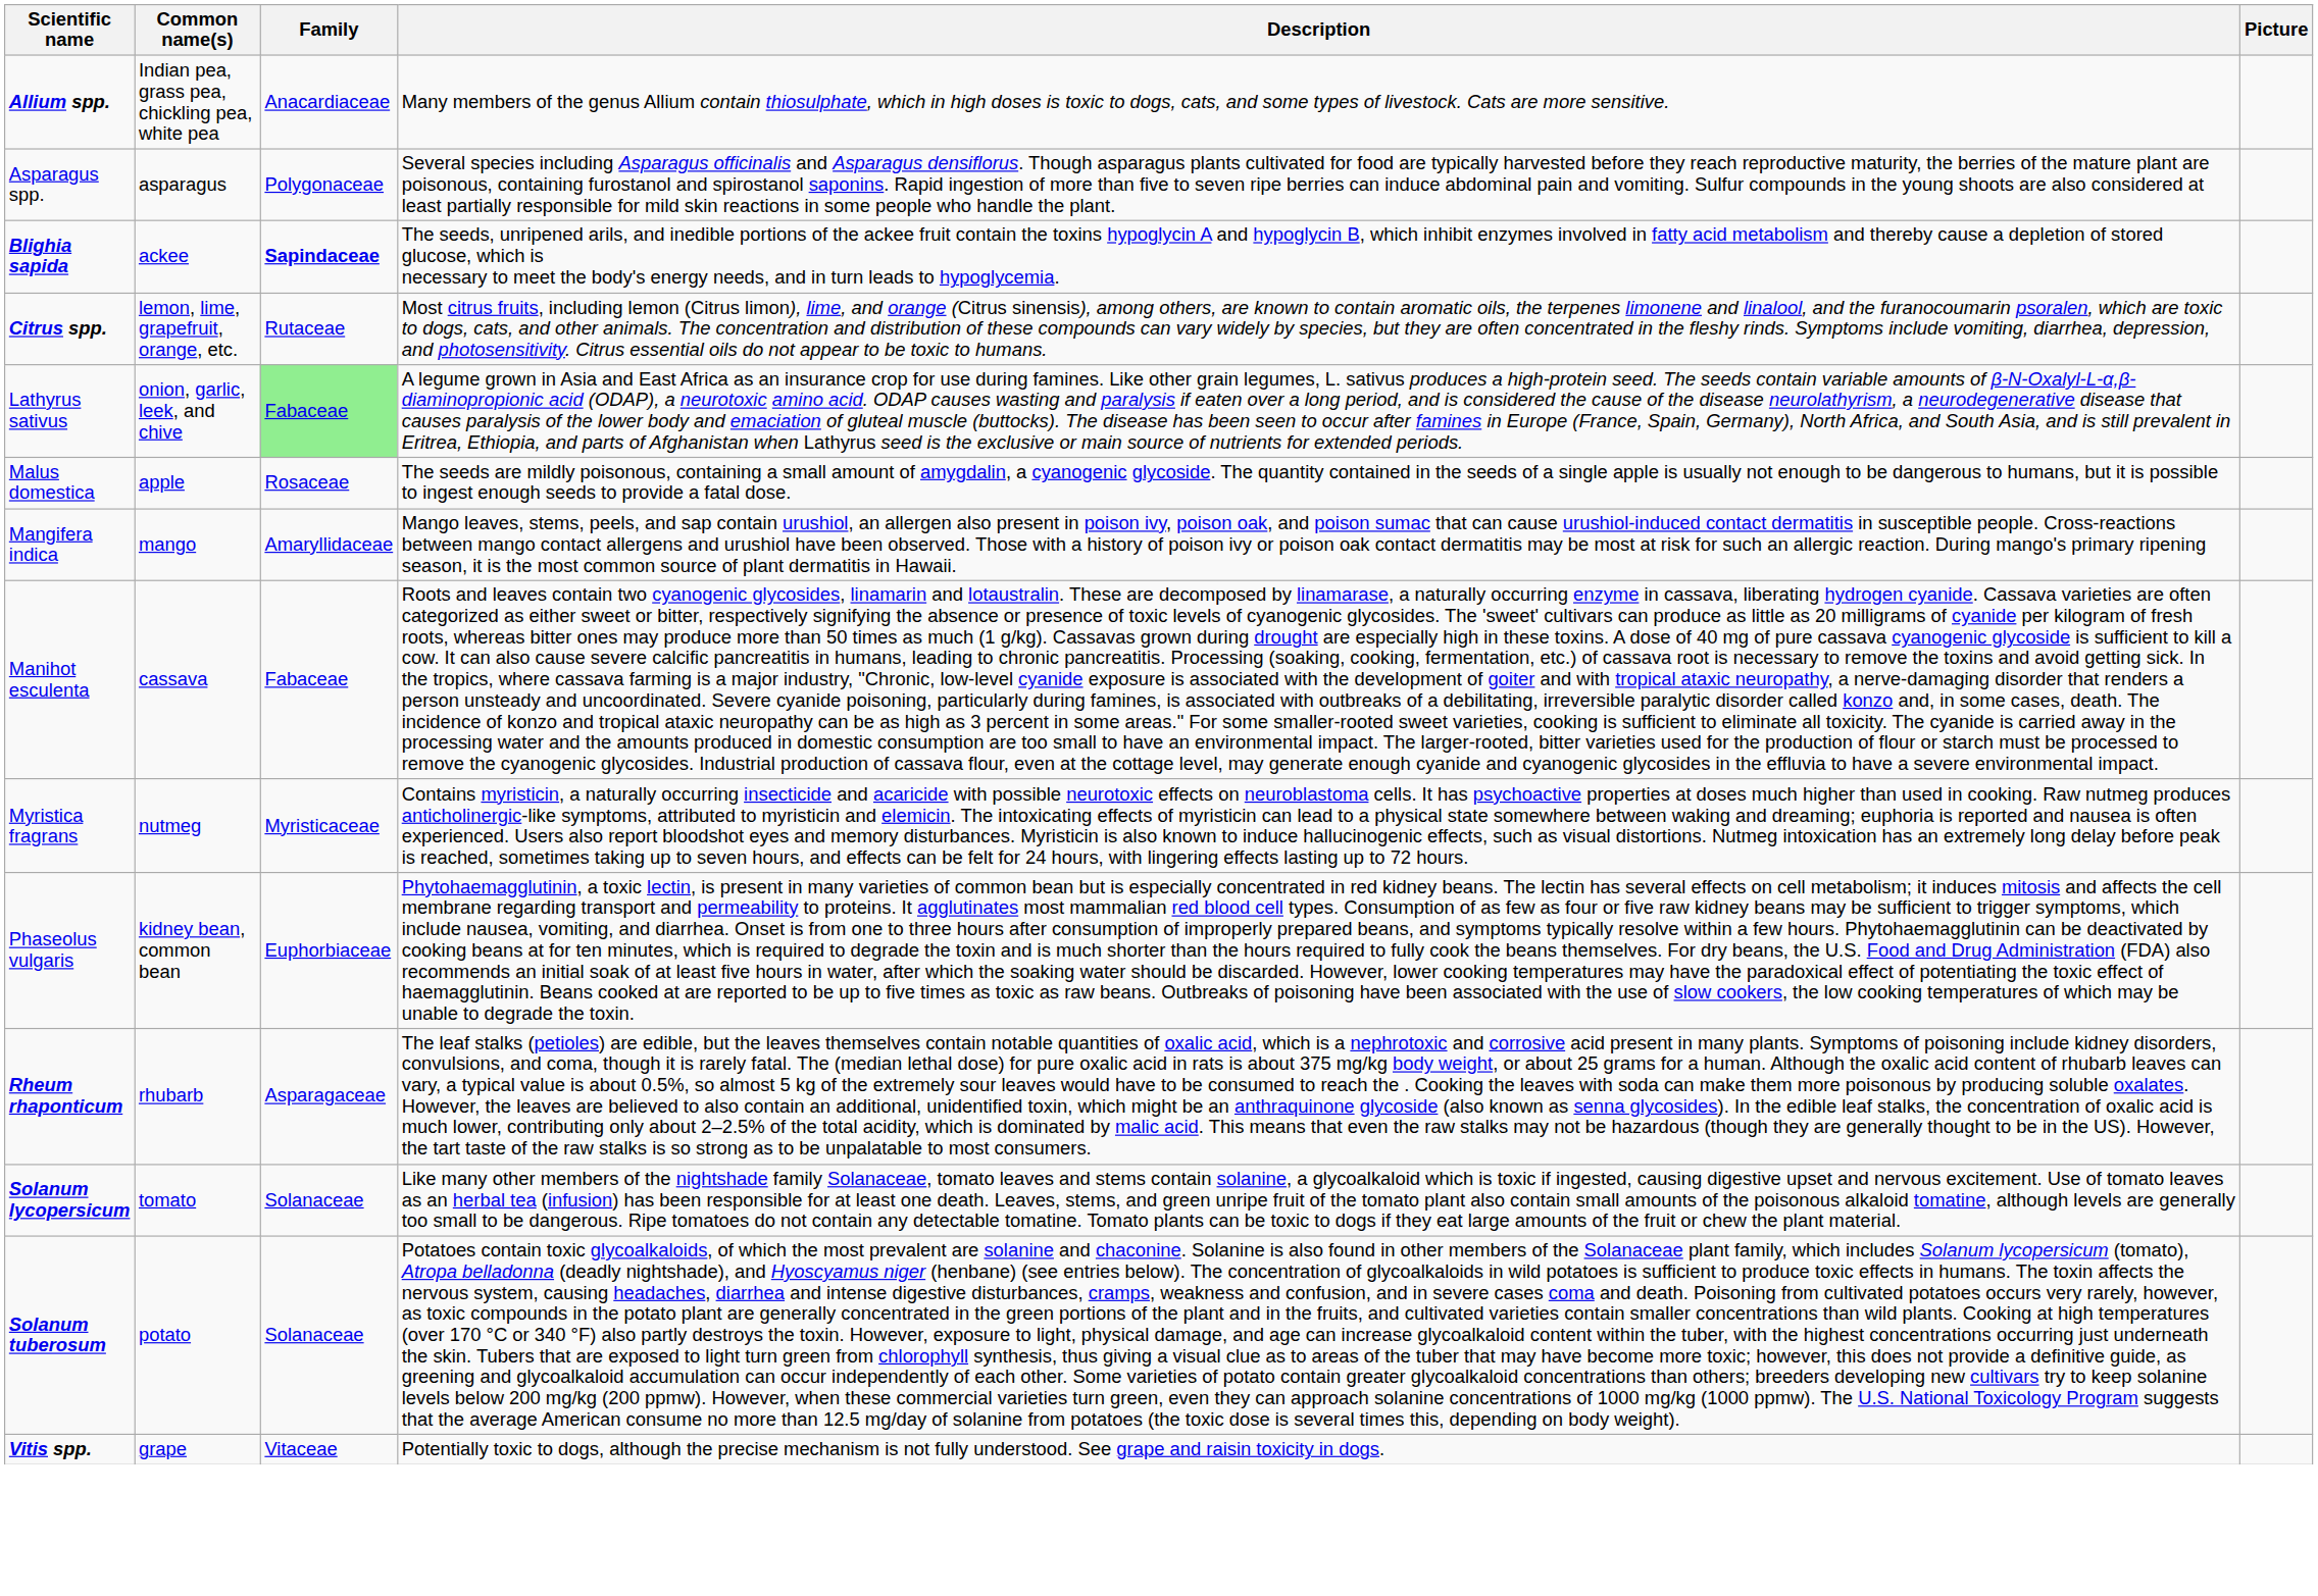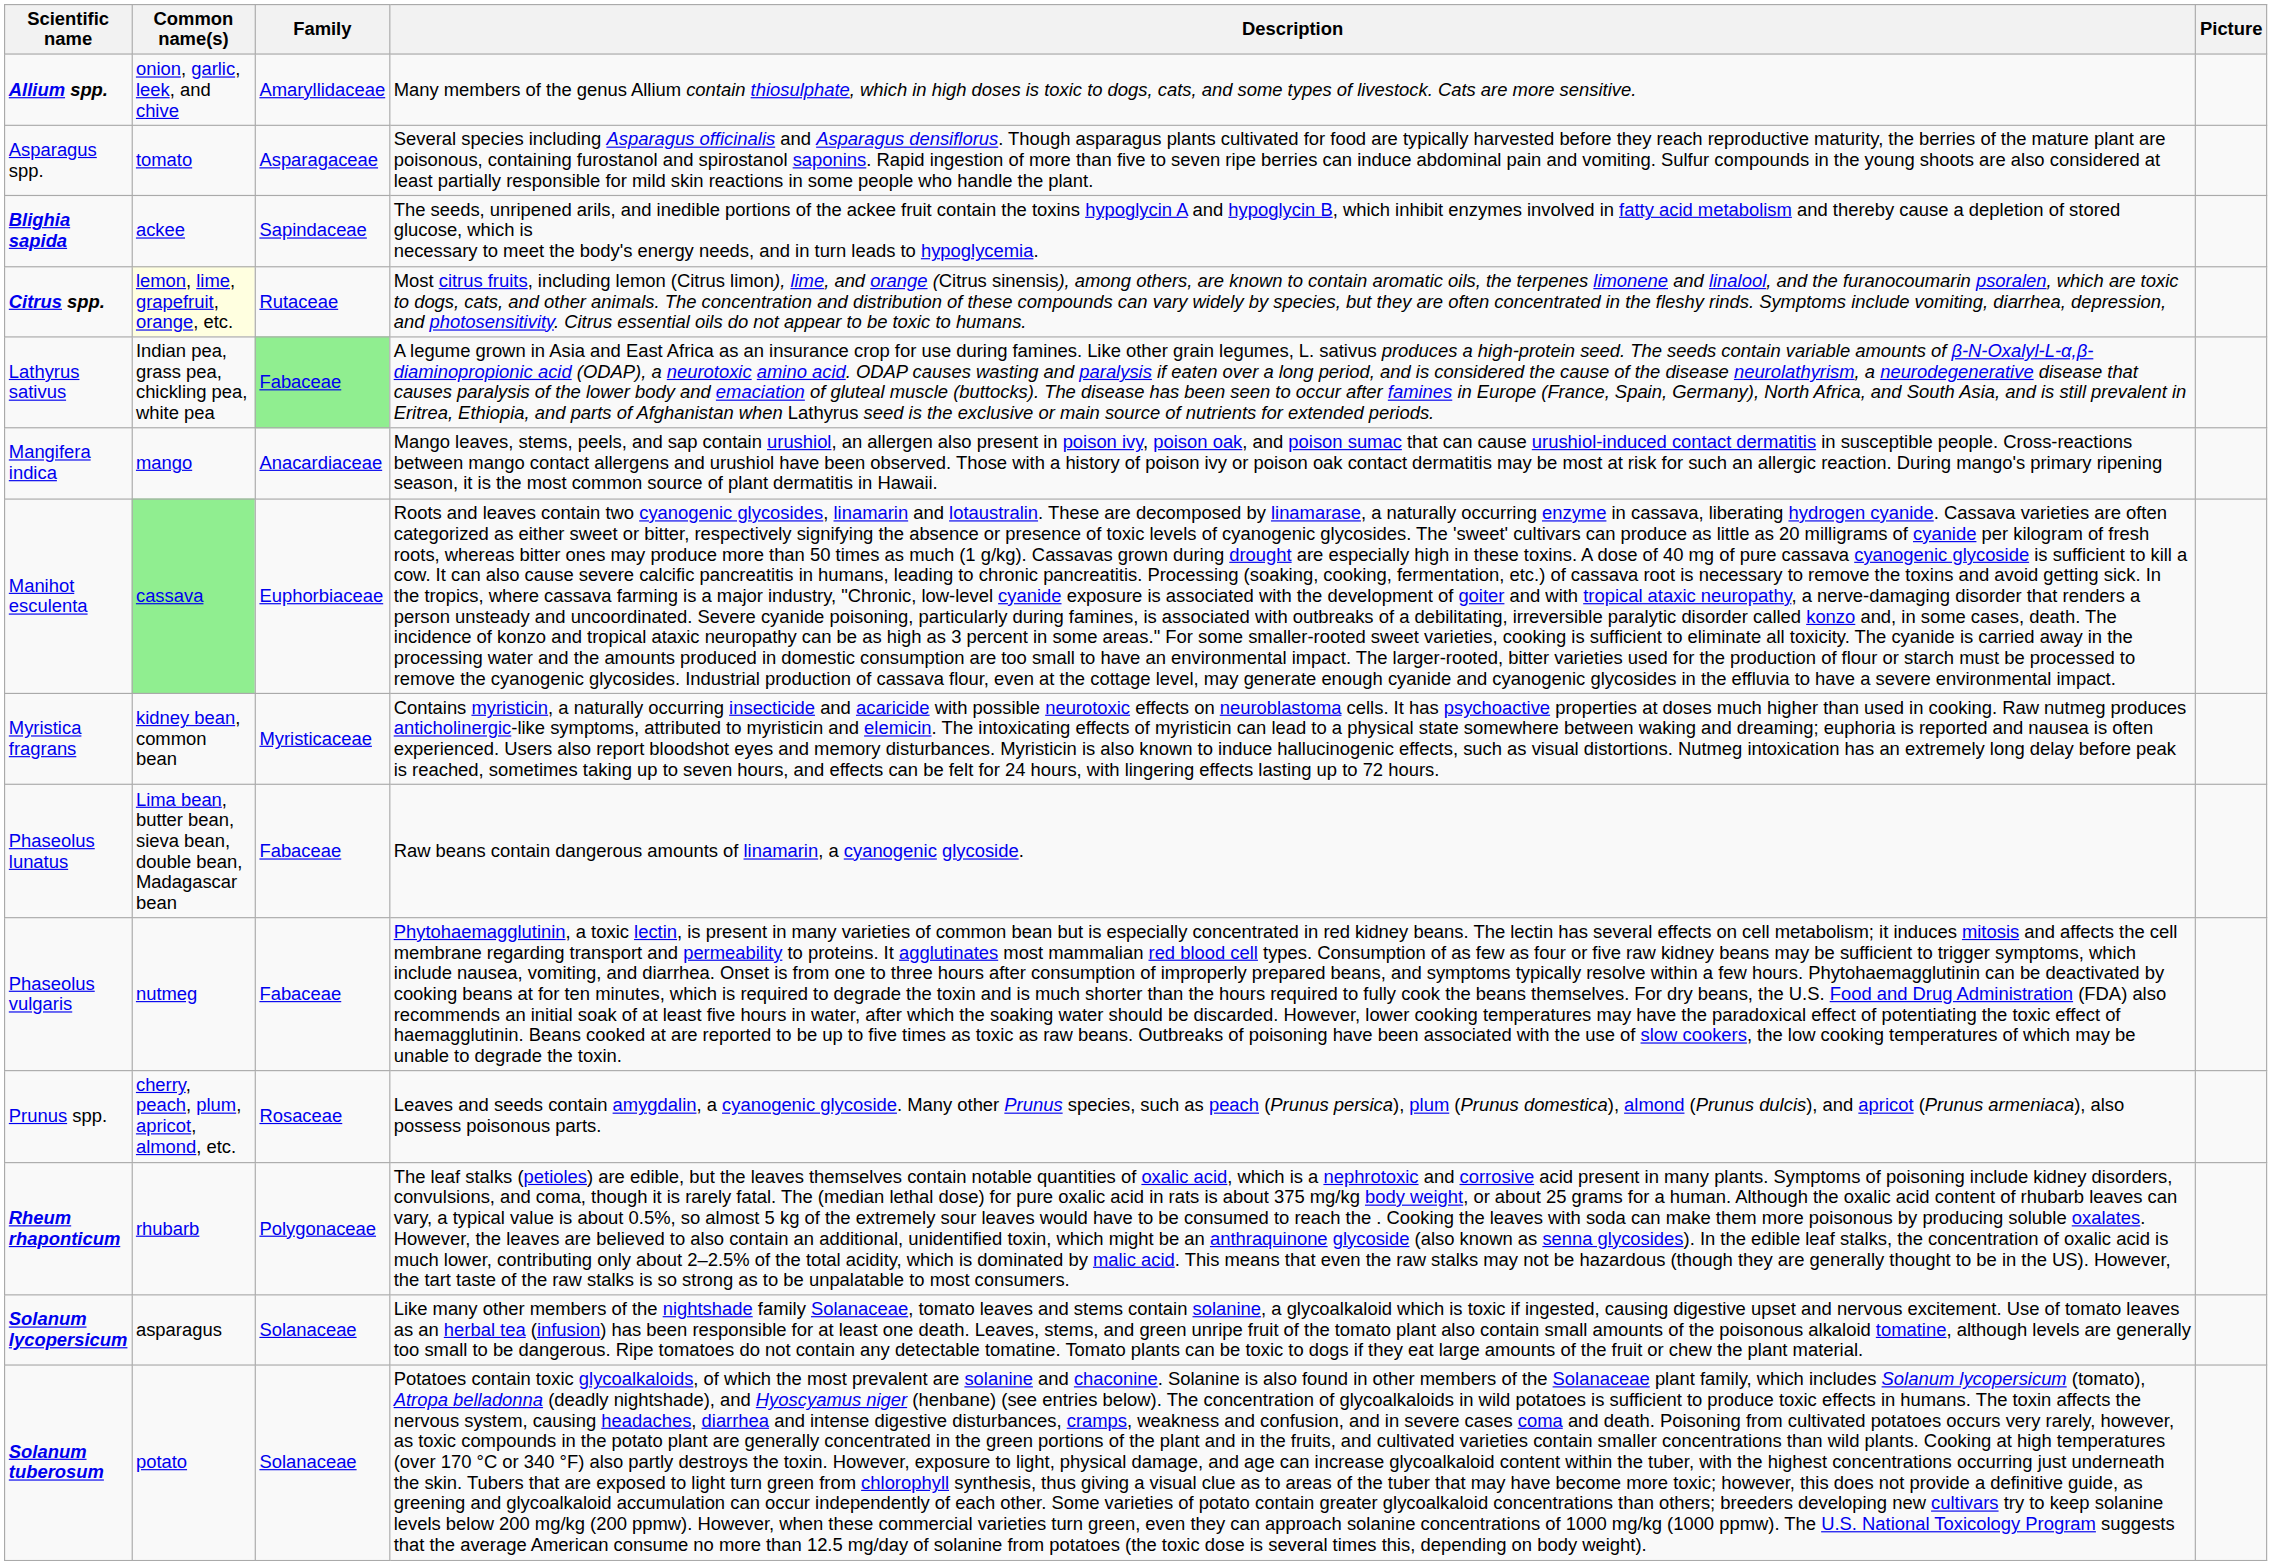Allium spp. | Common name(s): Indian pea, grass pea, chickling pea, white pea -> onion, garlic, leek, and chive
Allium spp. | Family: Anacardiaceae -> Amaryllidaceae
Asparagus spp. | Common name(s): asparagus -> tomato
Asparagus spp. | Family: Polygonaceae -> Asparagaceae
Blighia sapida | Family: bold -> normal
Citrus spp. | Common name(s): no background -> lightyellow background
Lathyrus sativus | Common name(s): onion, garlic, leek, and chive -> Indian pea, grass pea, chickling pea, white pea
- row: Malus domestica | apple | Rosaceae | The seeds are mildly poisonous, containing a small amount of amygdalin, a cyanogenic glycoside. The quantity contained in the seeds of a single apple is usually not enough to be dangerous to humans, but it is possible to ingest enough seeds to provide a fatal dose.
Mangifera indica | Family: Amaryllidaceae -> Anacardiaceae
Manihot esculenta | Common name(s): no background -> lightgreen background
Manihot esculenta | Family: Fabaceae -> Euphorbiaceae
Myristica fragrans | Common name(s): nutmeg -> kidney bean, common bean
+ row: Phaseolus lunatus | Lima bean, butter bean, sieva bean, double bean, Madagascar bean | Fabaceae | Raw beans contain dangerous amounts of linamarin, a cyanogenic glycoside.
Phaseolus vulgaris | Common name(s): kidney bean, common bean -> nutmeg
Phaseolus vulgaris | Family: Euphorbiaceae -> Fabaceae
+ row: Prunus spp. | cherry, peach, plum, apricot, almond, etc. | Rosaceae | Leaves and seeds contain amygdalin, a cyanogenic glycoside. Many other Prunus species, such as peach (Prunus persica), plum (Prunus domestica), almond (Prunus dulcis), and apricot (Prunus armeniaca), also possess poisonous parts.
Rheum rhaponticum | Family: Asparagaceae -> Polygonaceae
Solanum lycopersicum | Common name(s): tomato -> asparagus
- row: Vitis spp. | grape | Vitaceae | Potentially toxic to dogs, although the precise mechanism is not fully understood. See grape and raisin toxicity in dogs.
